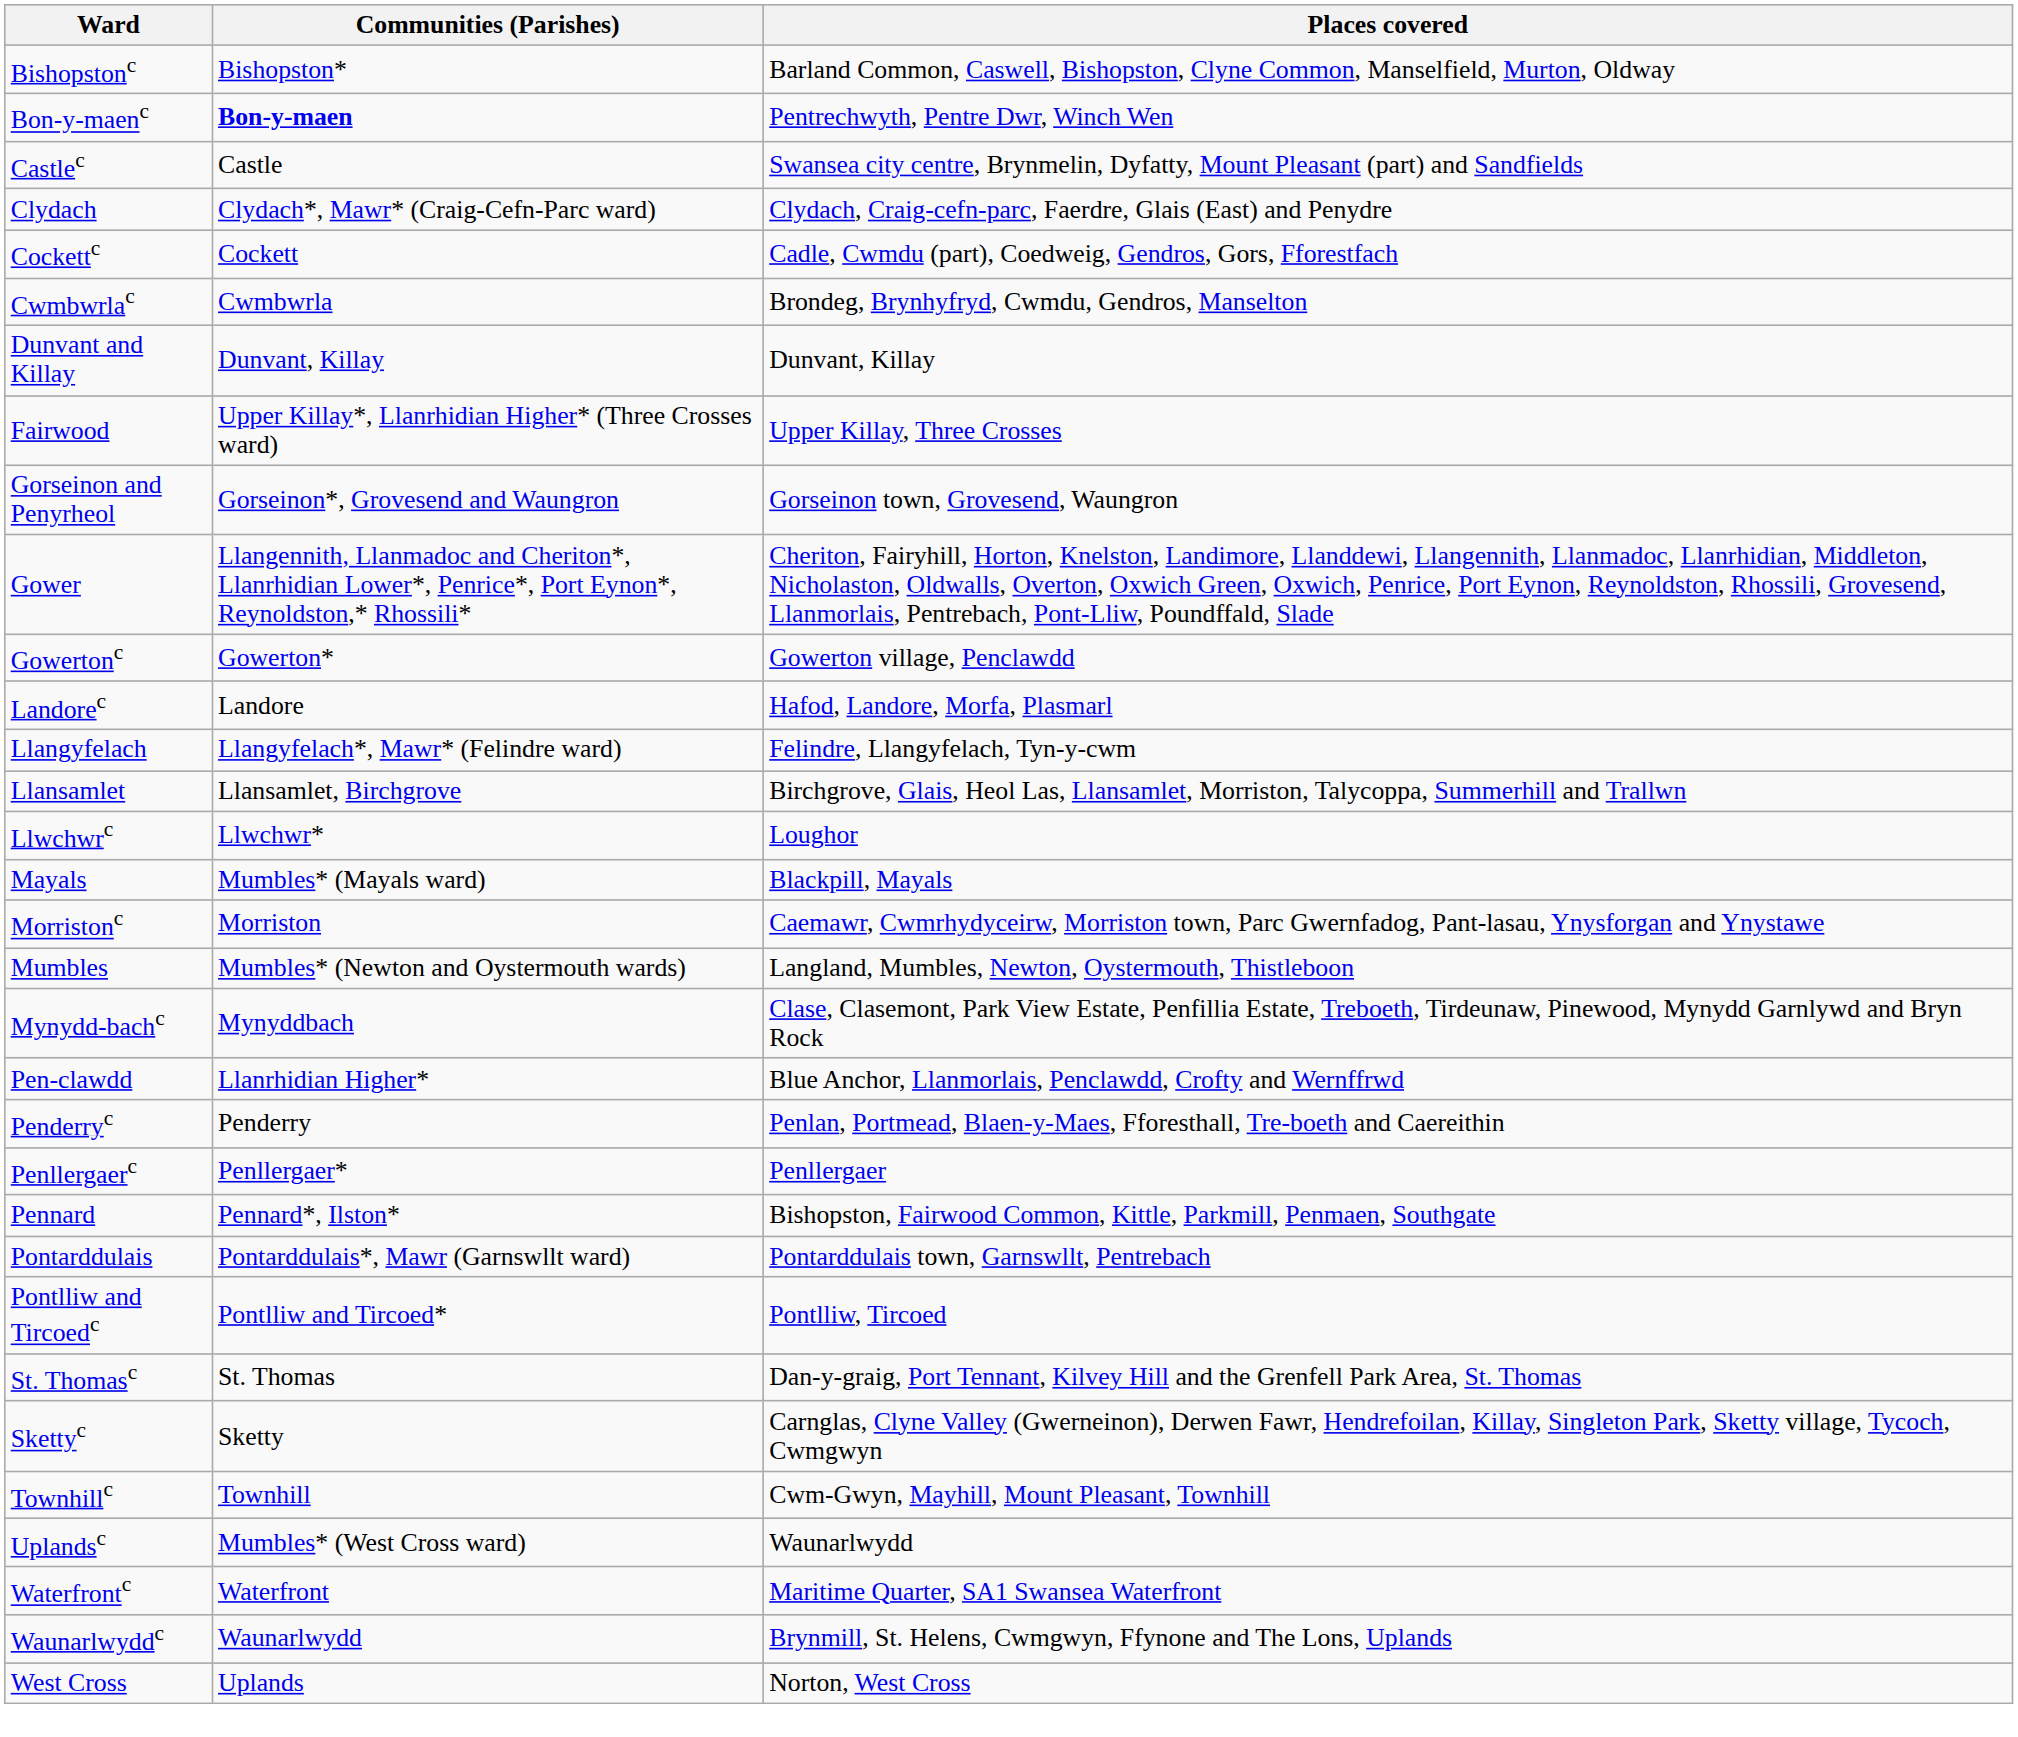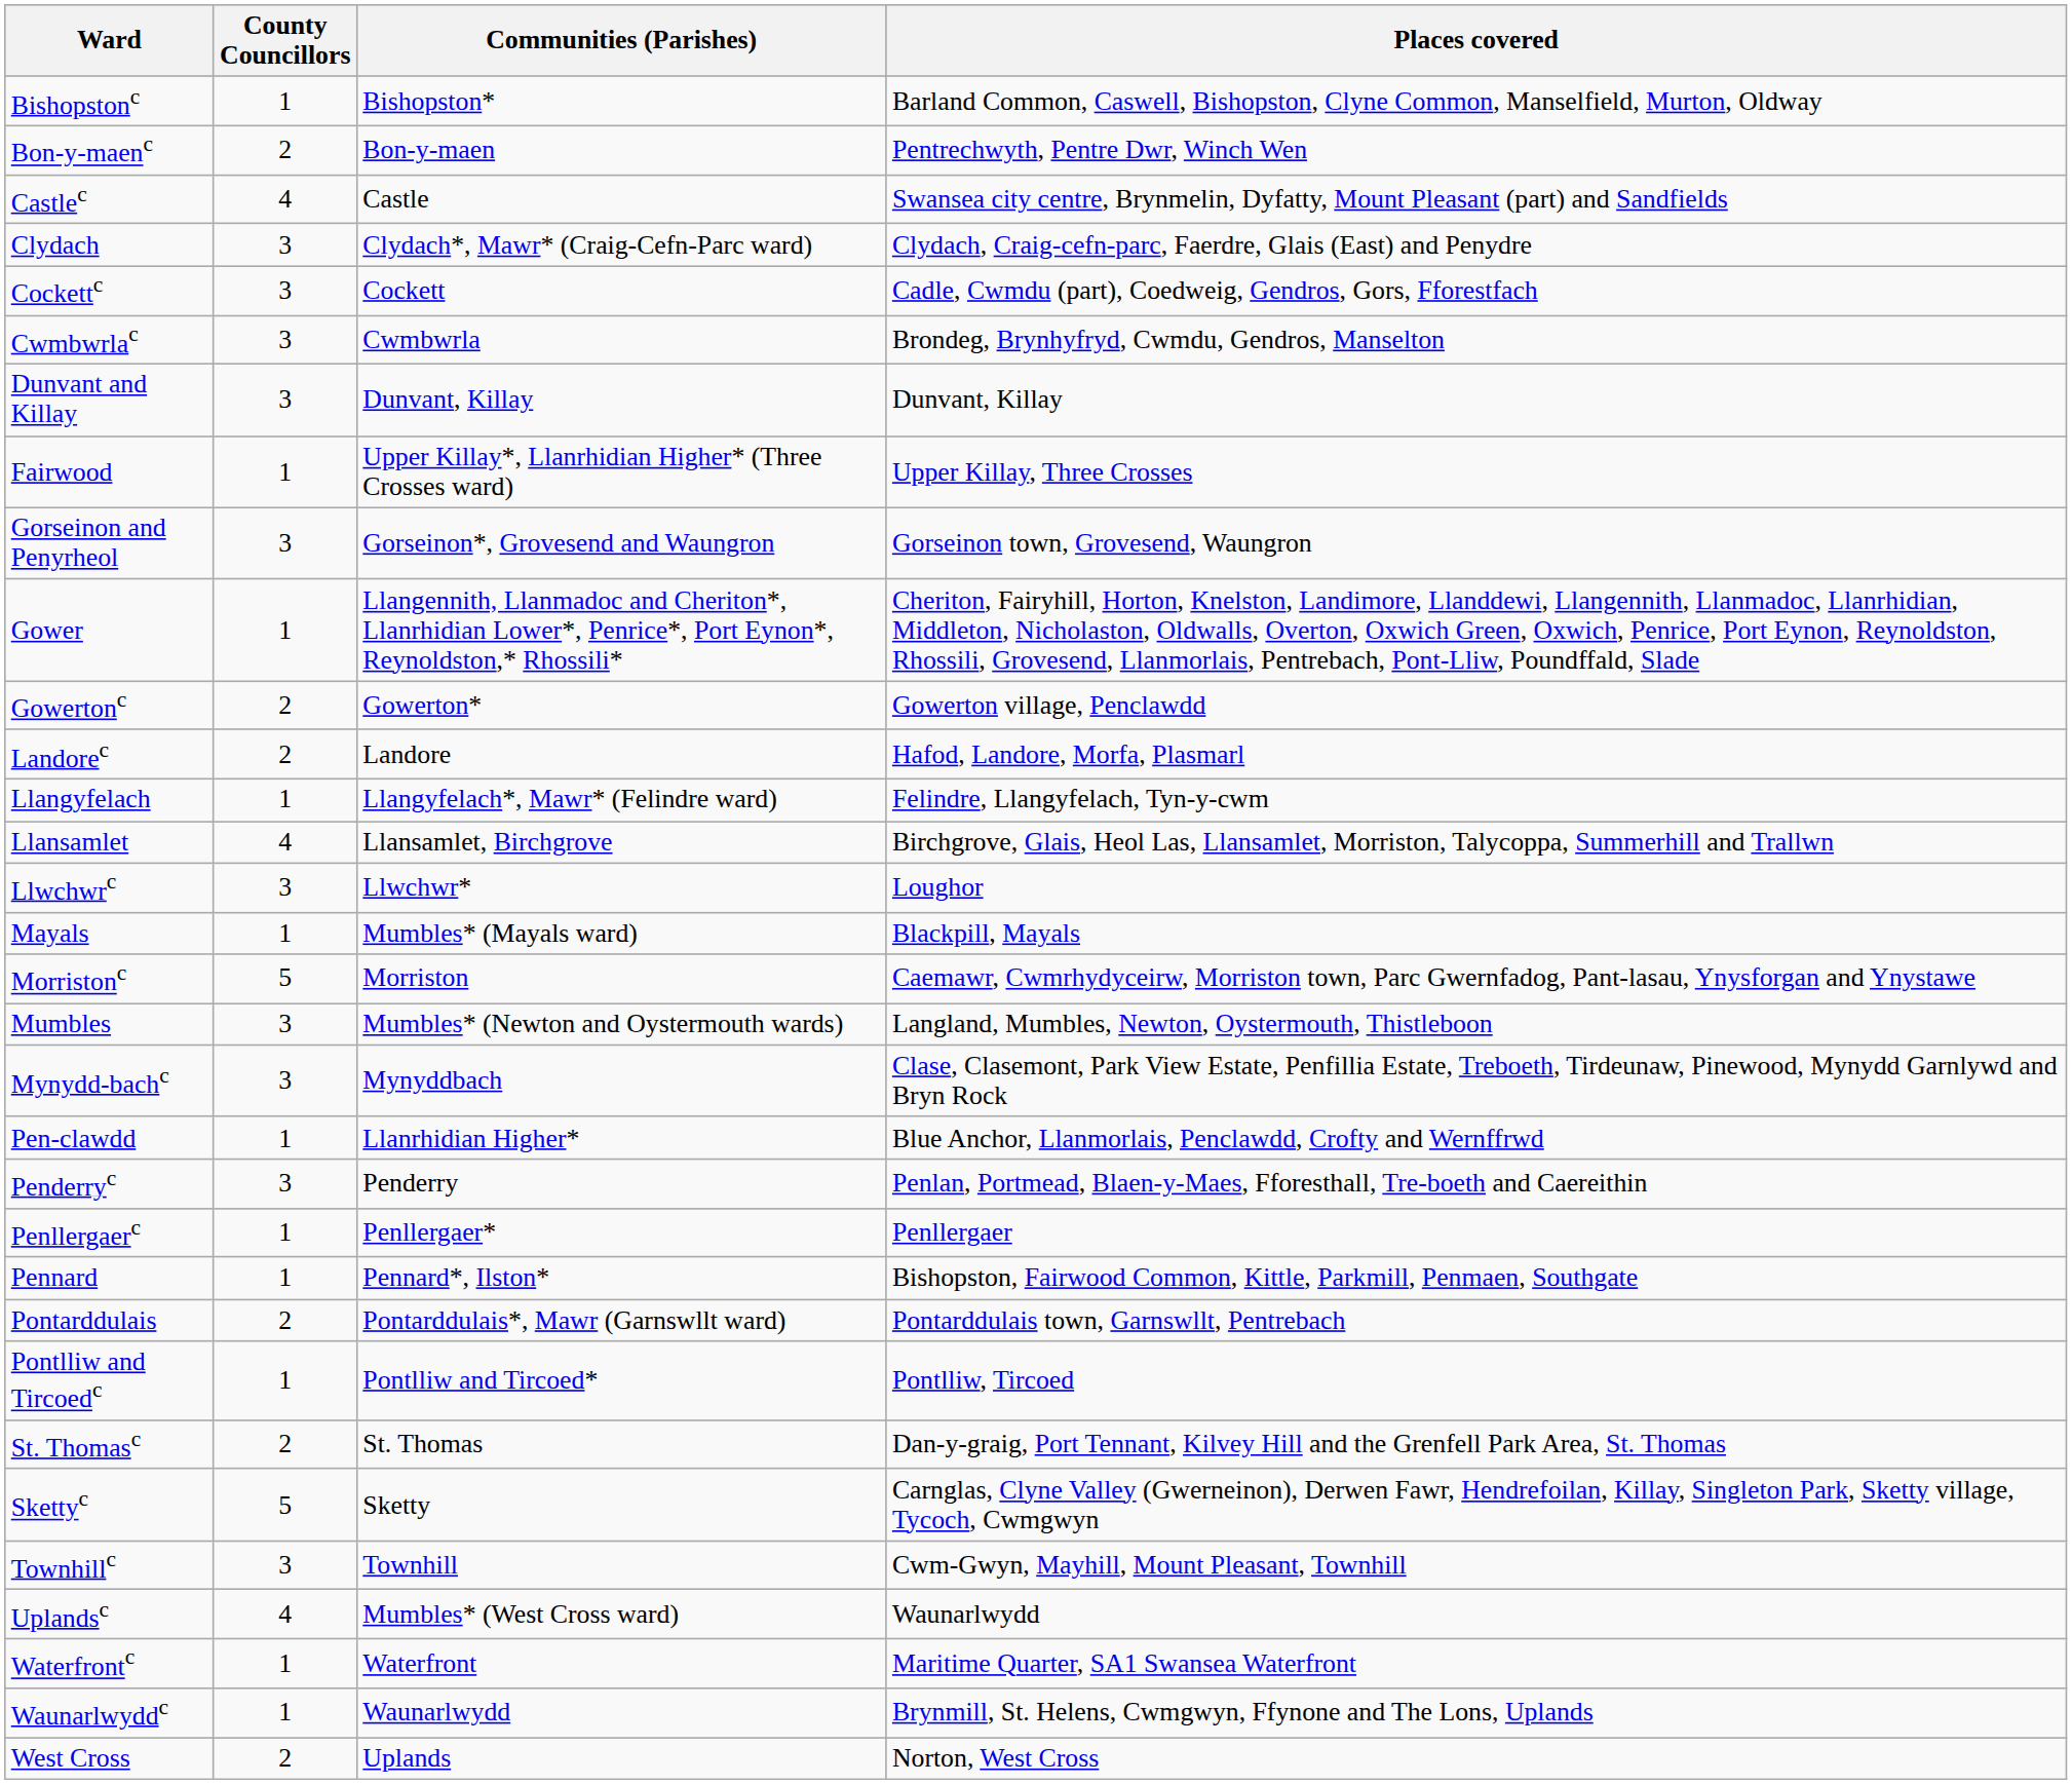+ column: County Councillors | 1 | 2 | 4 | 3 | 3 | 3 | 3 | 1 | 3 | 1 | 2 | 2 | 1 | 4 | 3 | 1 | 5 | 3 | 3 | 1 | 3 | 1 | 1 | 2 | 1 | 2 | 5 | 3 | 4 | 1 | 1 | 2
Bon-y-maenc | Communities (Parishes): bold -> normal
